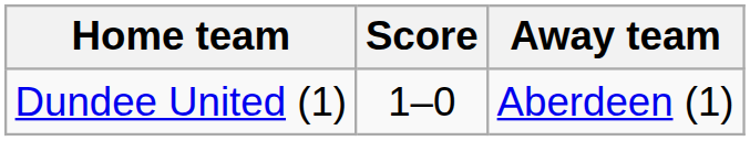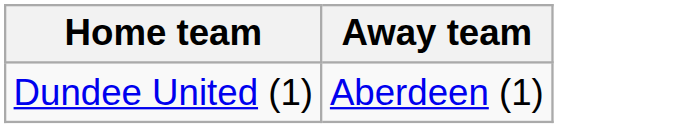- column: Score | 1–0
